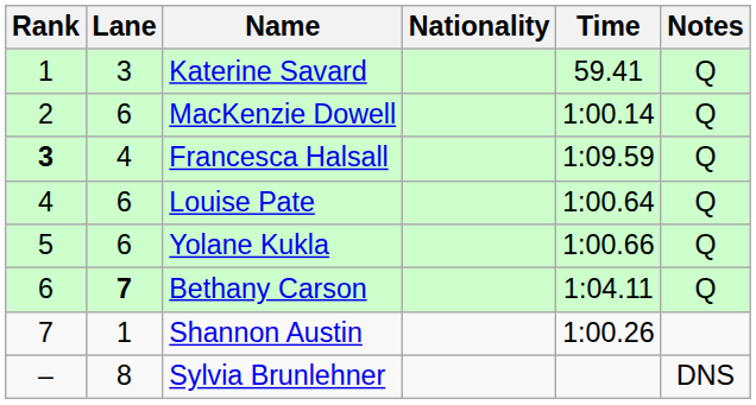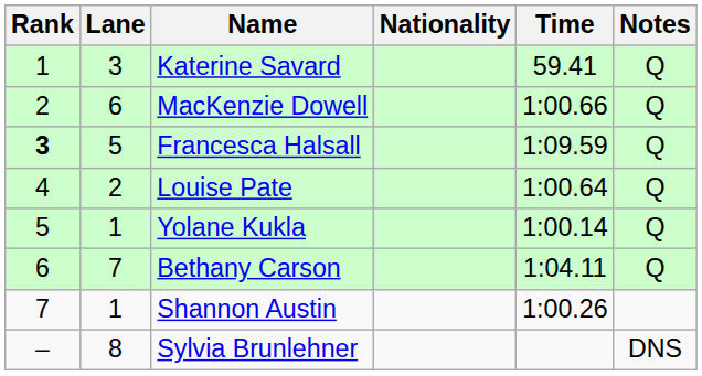MacKenzie Dowell | Time: 1:00.14 -> 1:00.66
Francesca Halsall | Lane: 4 -> 5
Louise Pate | Lane: 6 -> 2
Yolane Kukla | Lane: 6 -> 1
Yolane Kukla | Time: 1:00.66 -> 1:00.14
Bethany Carson | Lane: bold -> normal
